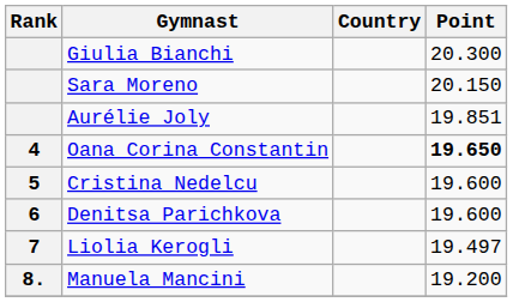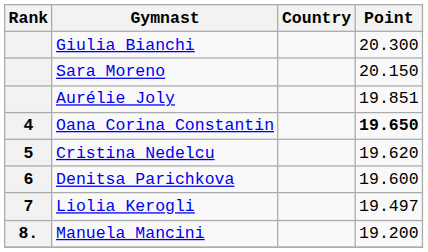Cristina Nedelcu | Point: 19.600 -> 19.620
